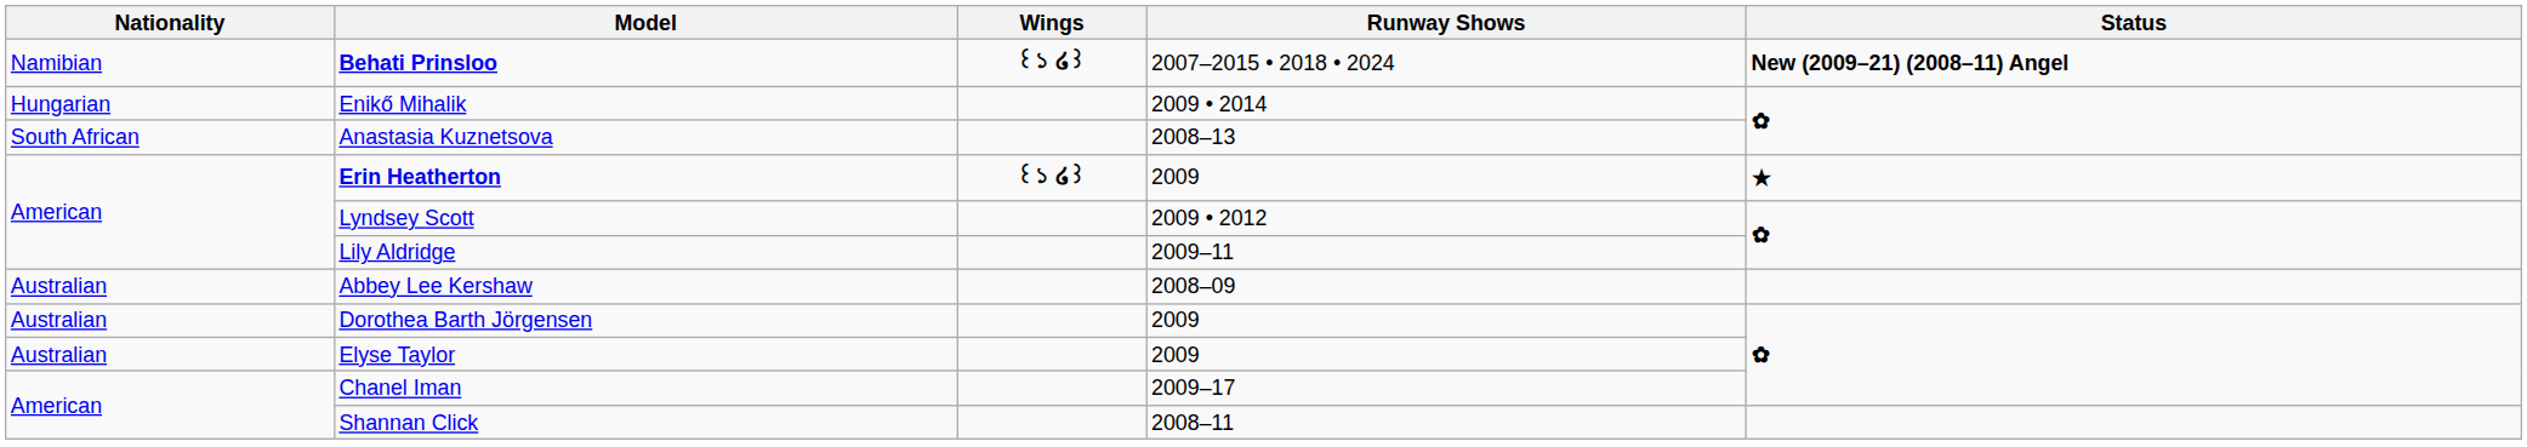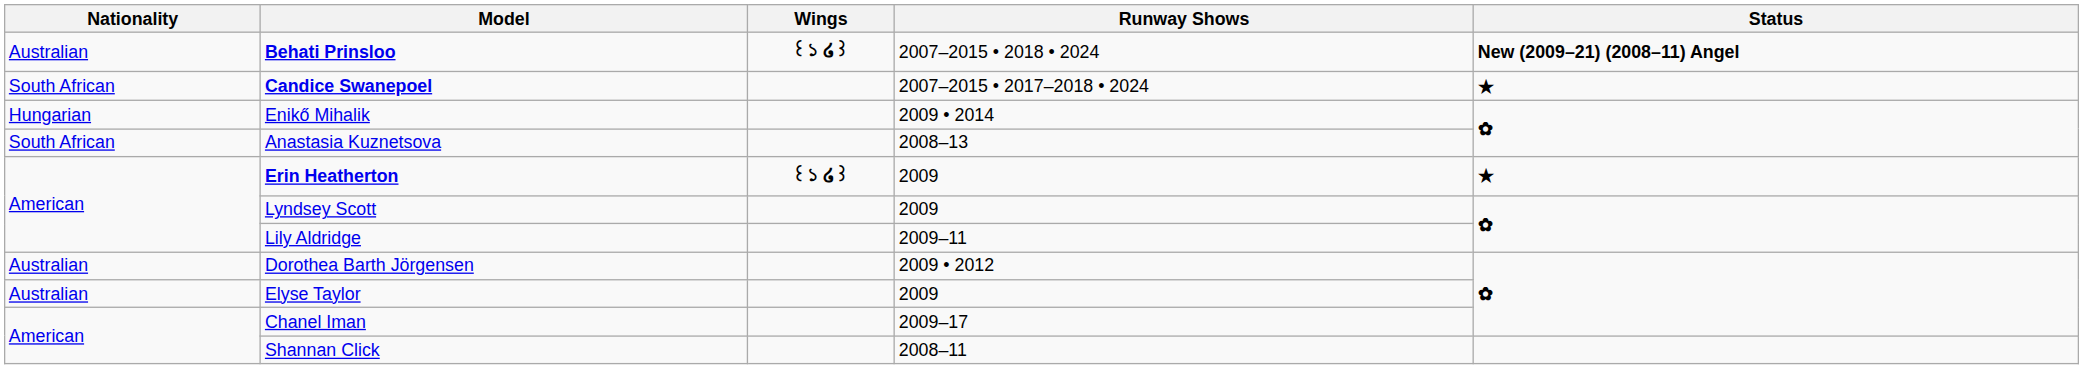Behati Prinsloo | Nationality: Namibian -> Australian
+ row: South African | Candice Swanepoel | 2007–2015 • 2017–2018 • 2024 | ★
Lyndsey Scott | Runway Shows: 2009 • 2012 -> 2009
- row: Australian | Abbey Lee Kershaw | 2008–09
Dorothea Barth Jörgensen | Runway Shows: 2009 -> 2009 • 2012
